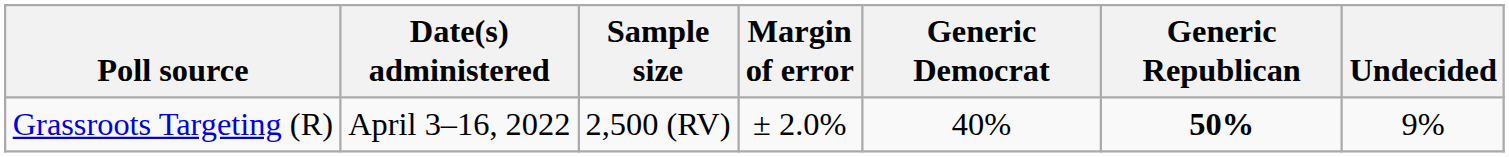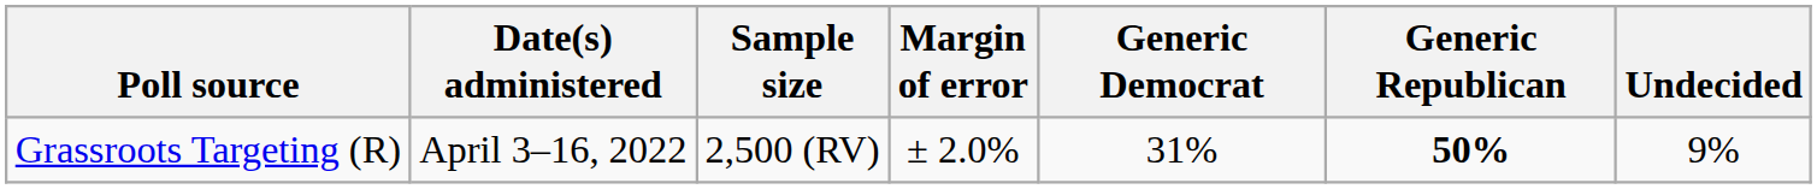Grassroots Targeting (R) | Generic Democrat: 40% -> 31%
